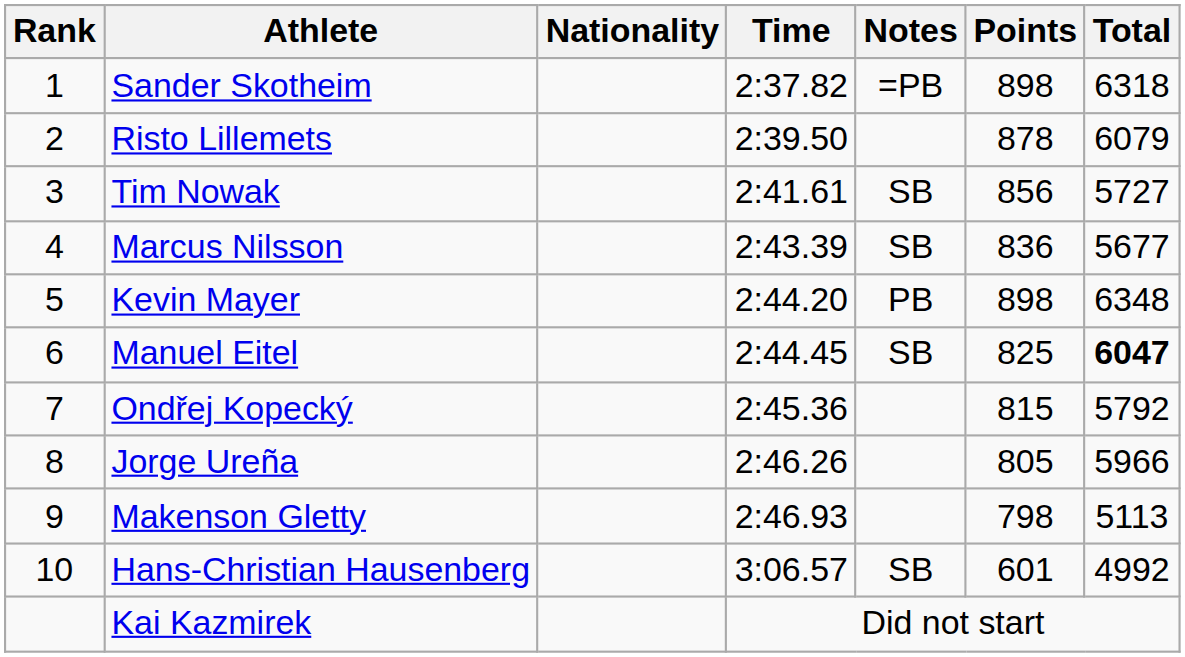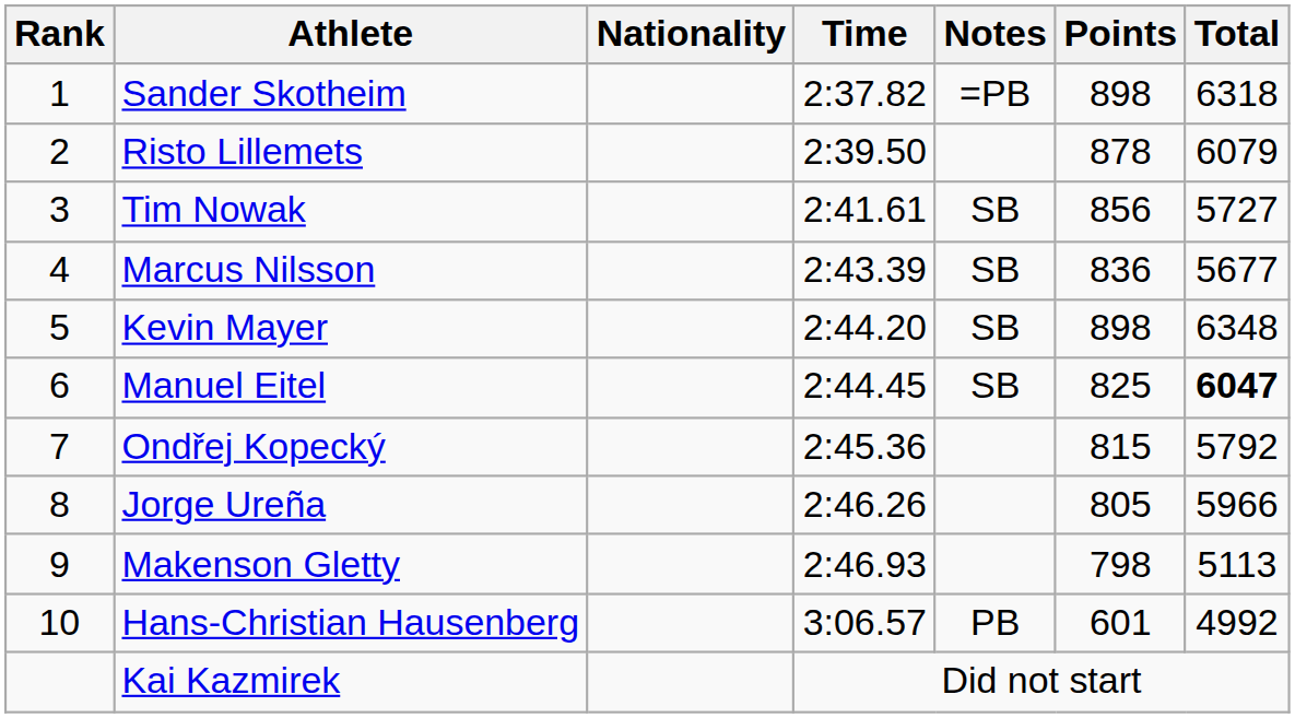Kevin Mayer | Notes: PB -> SB
Hans-Christian Hausenberg | Notes: SB -> PB
